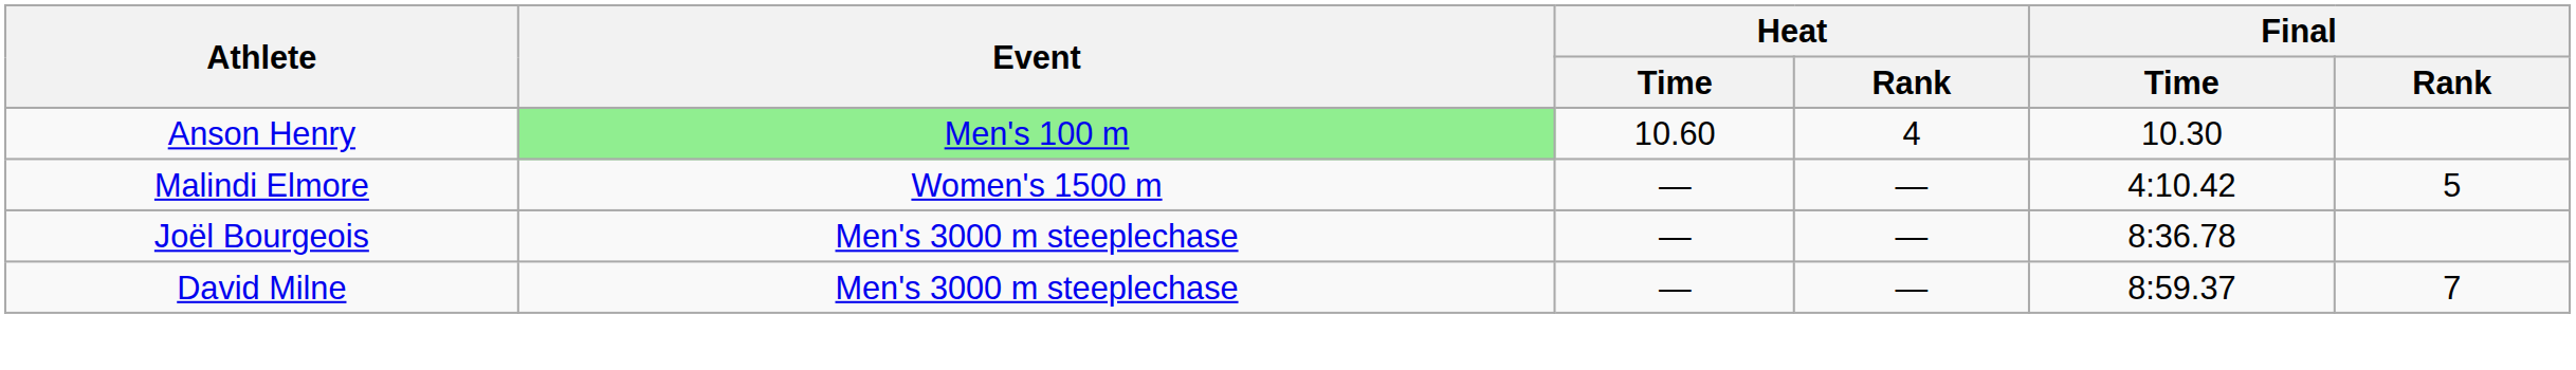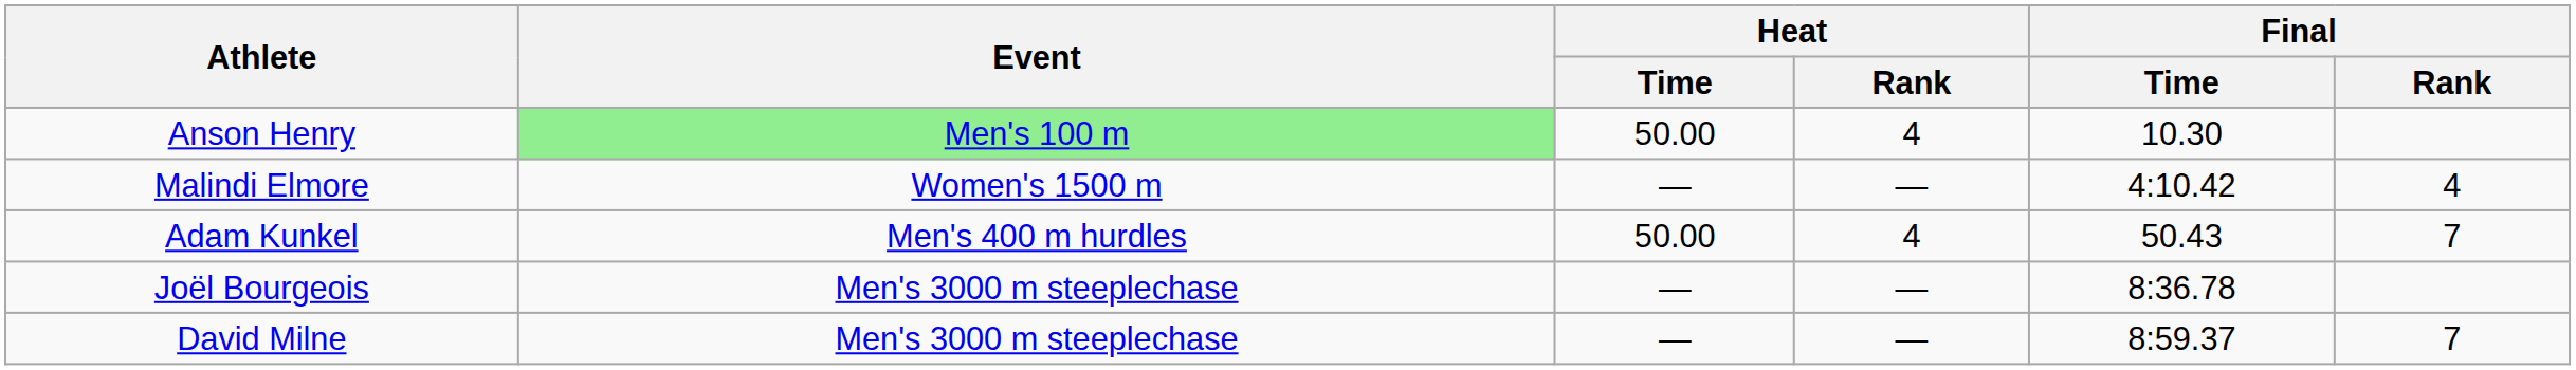Anson Henry | Heat / Time: 10.60 -> 50.00
Malindi Elmore | Final / Rank: 5 -> 4
+ row: Adam Kunkel | Men's 400 m hurdles | 50.00 | 4 | 50.43 | 7
